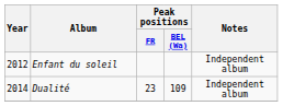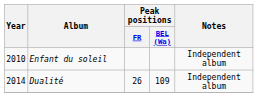Enfant du soleil | Year: 2012 -> 2010
Dualité | Peak positions / FR: 23 -> 26
